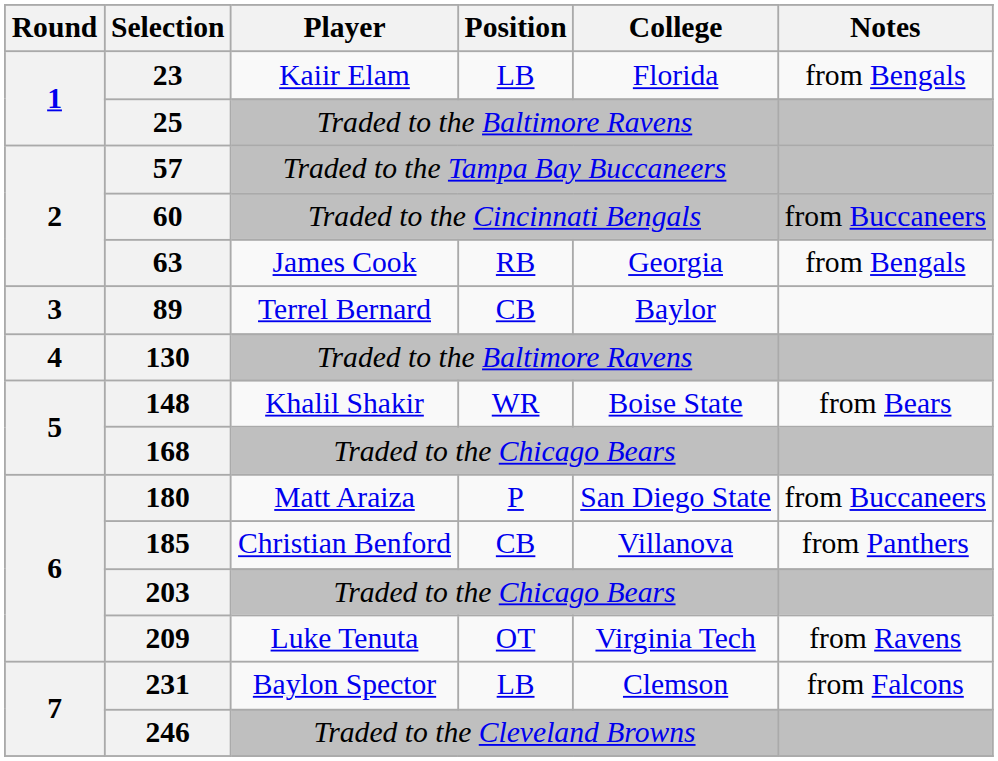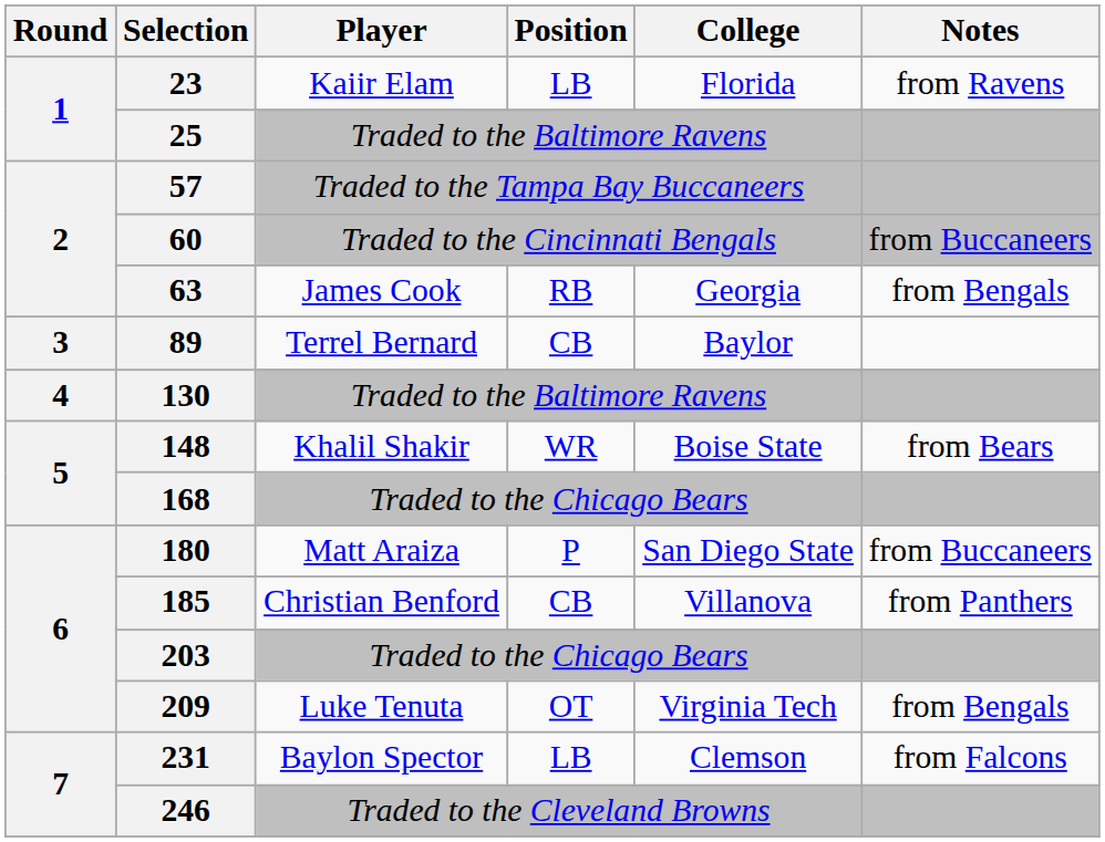23 | Notes: from Bengals -> from Ravens
209 | Notes: from Ravens -> from Bengals
